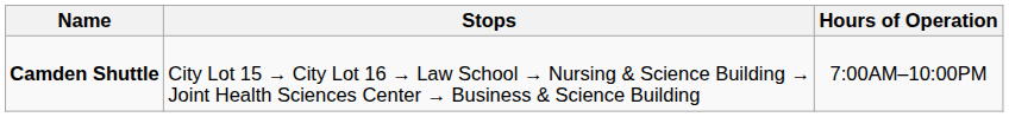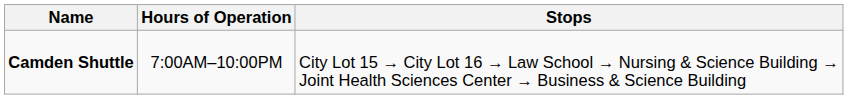columns swapped: Stops <-> Hours of Operation
